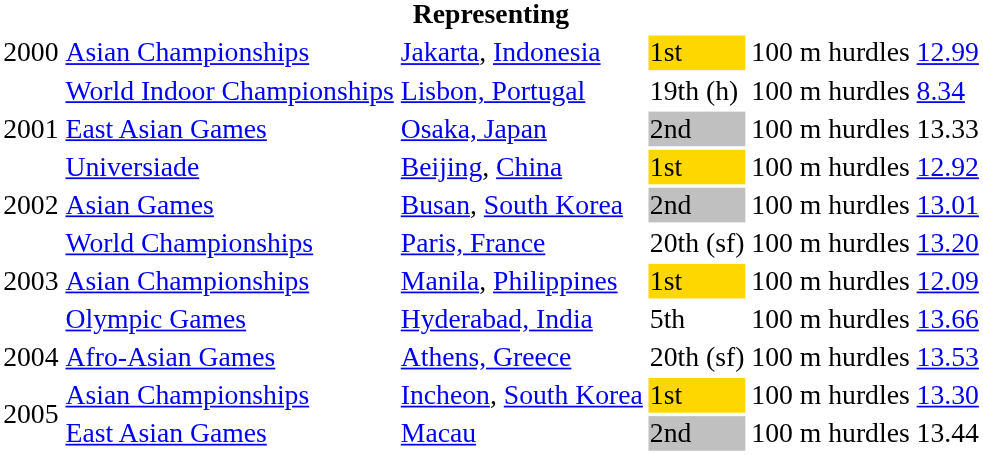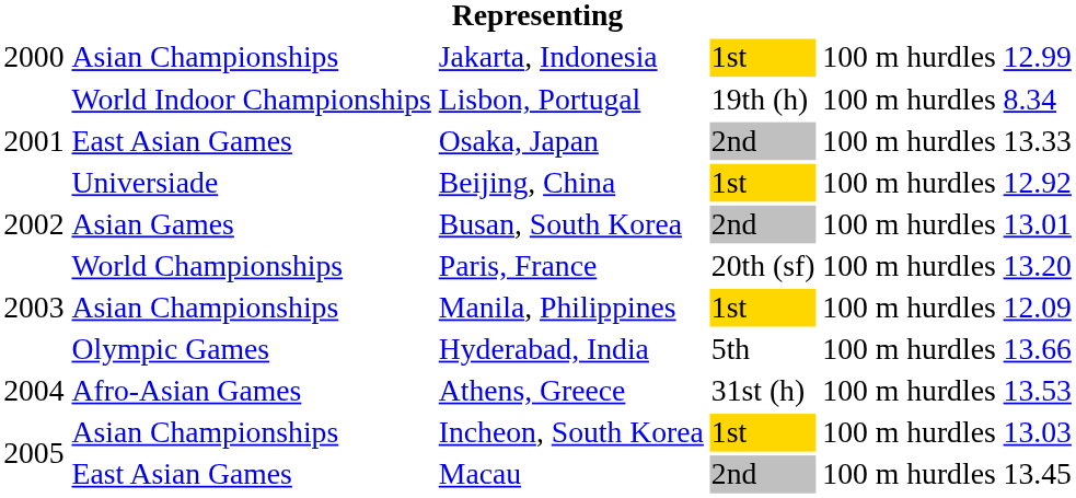Athens, Greece | column 4: 20th (sf) -> 31st (h)
Incheon, South Korea | column 6: 13.30 -> 13.03
Macau | column 6: 13.44 -> 13.45
